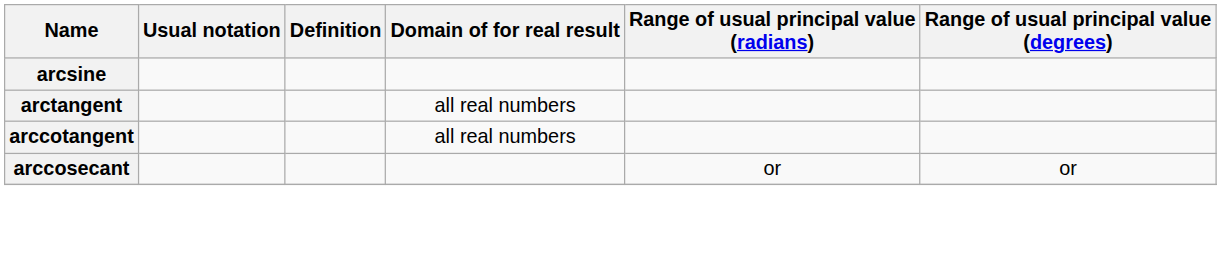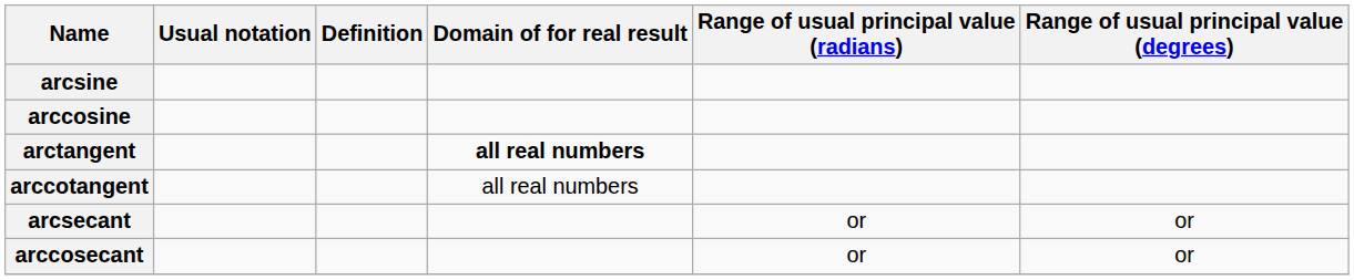+ row: arccosine
arctangent | Domain of for real result: normal -> bold
+ row: arcsecant | or | or
